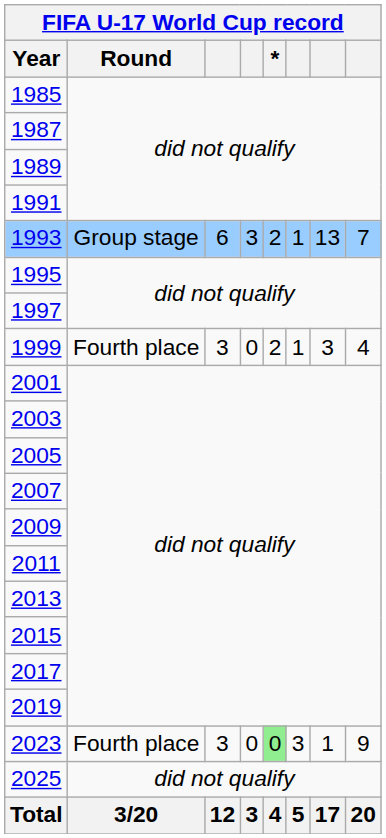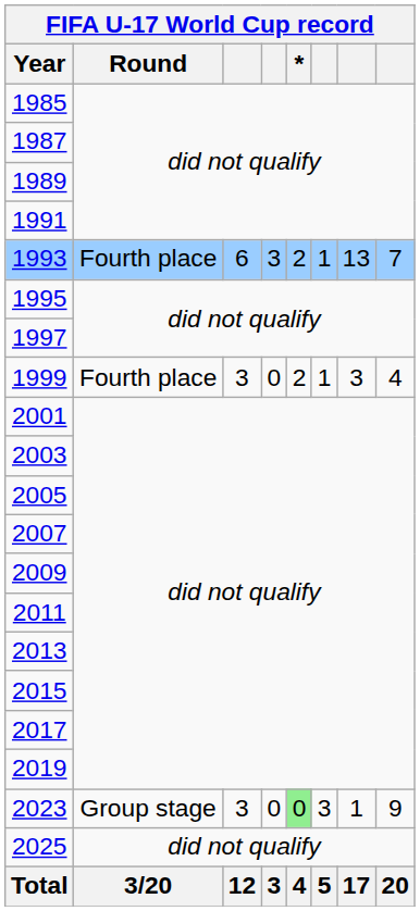1993 | Round: Group stage -> Fourth place
2023 | Round: Fourth place -> Group stage
